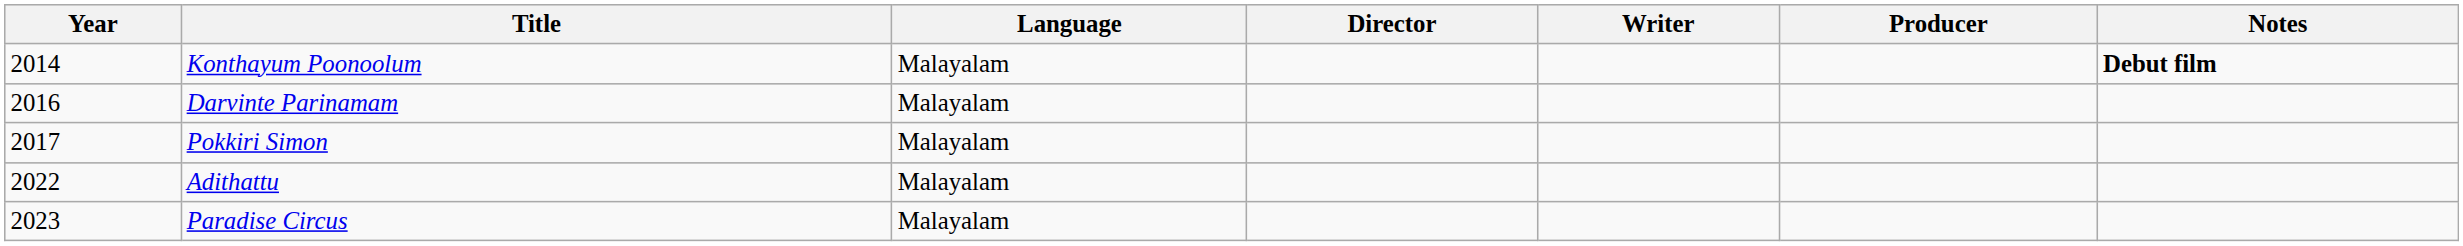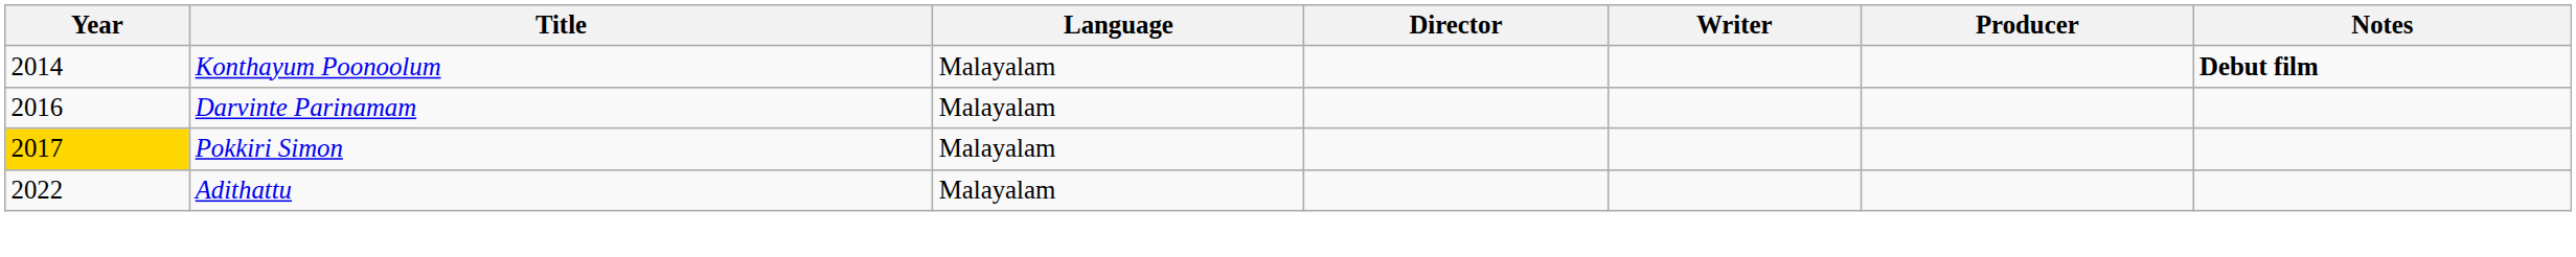Pokkiri Simon | Year: no background -> gold background
- row: 2023 | Paradise Circus | Malayalam
